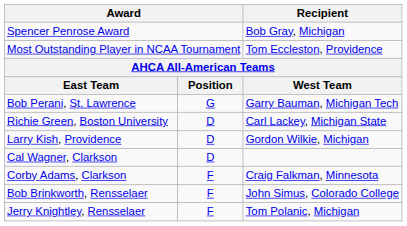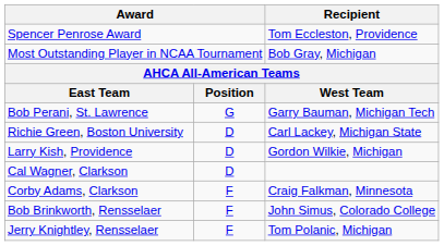Spencer Penrose Award | Recipient: Bob Gray, Michigan -> Tom Eccleston, Providence
Most Outstanding Player in NCAA Tournament | Recipient: Tom Eccleston, Providence -> Bob Gray, Michigan
